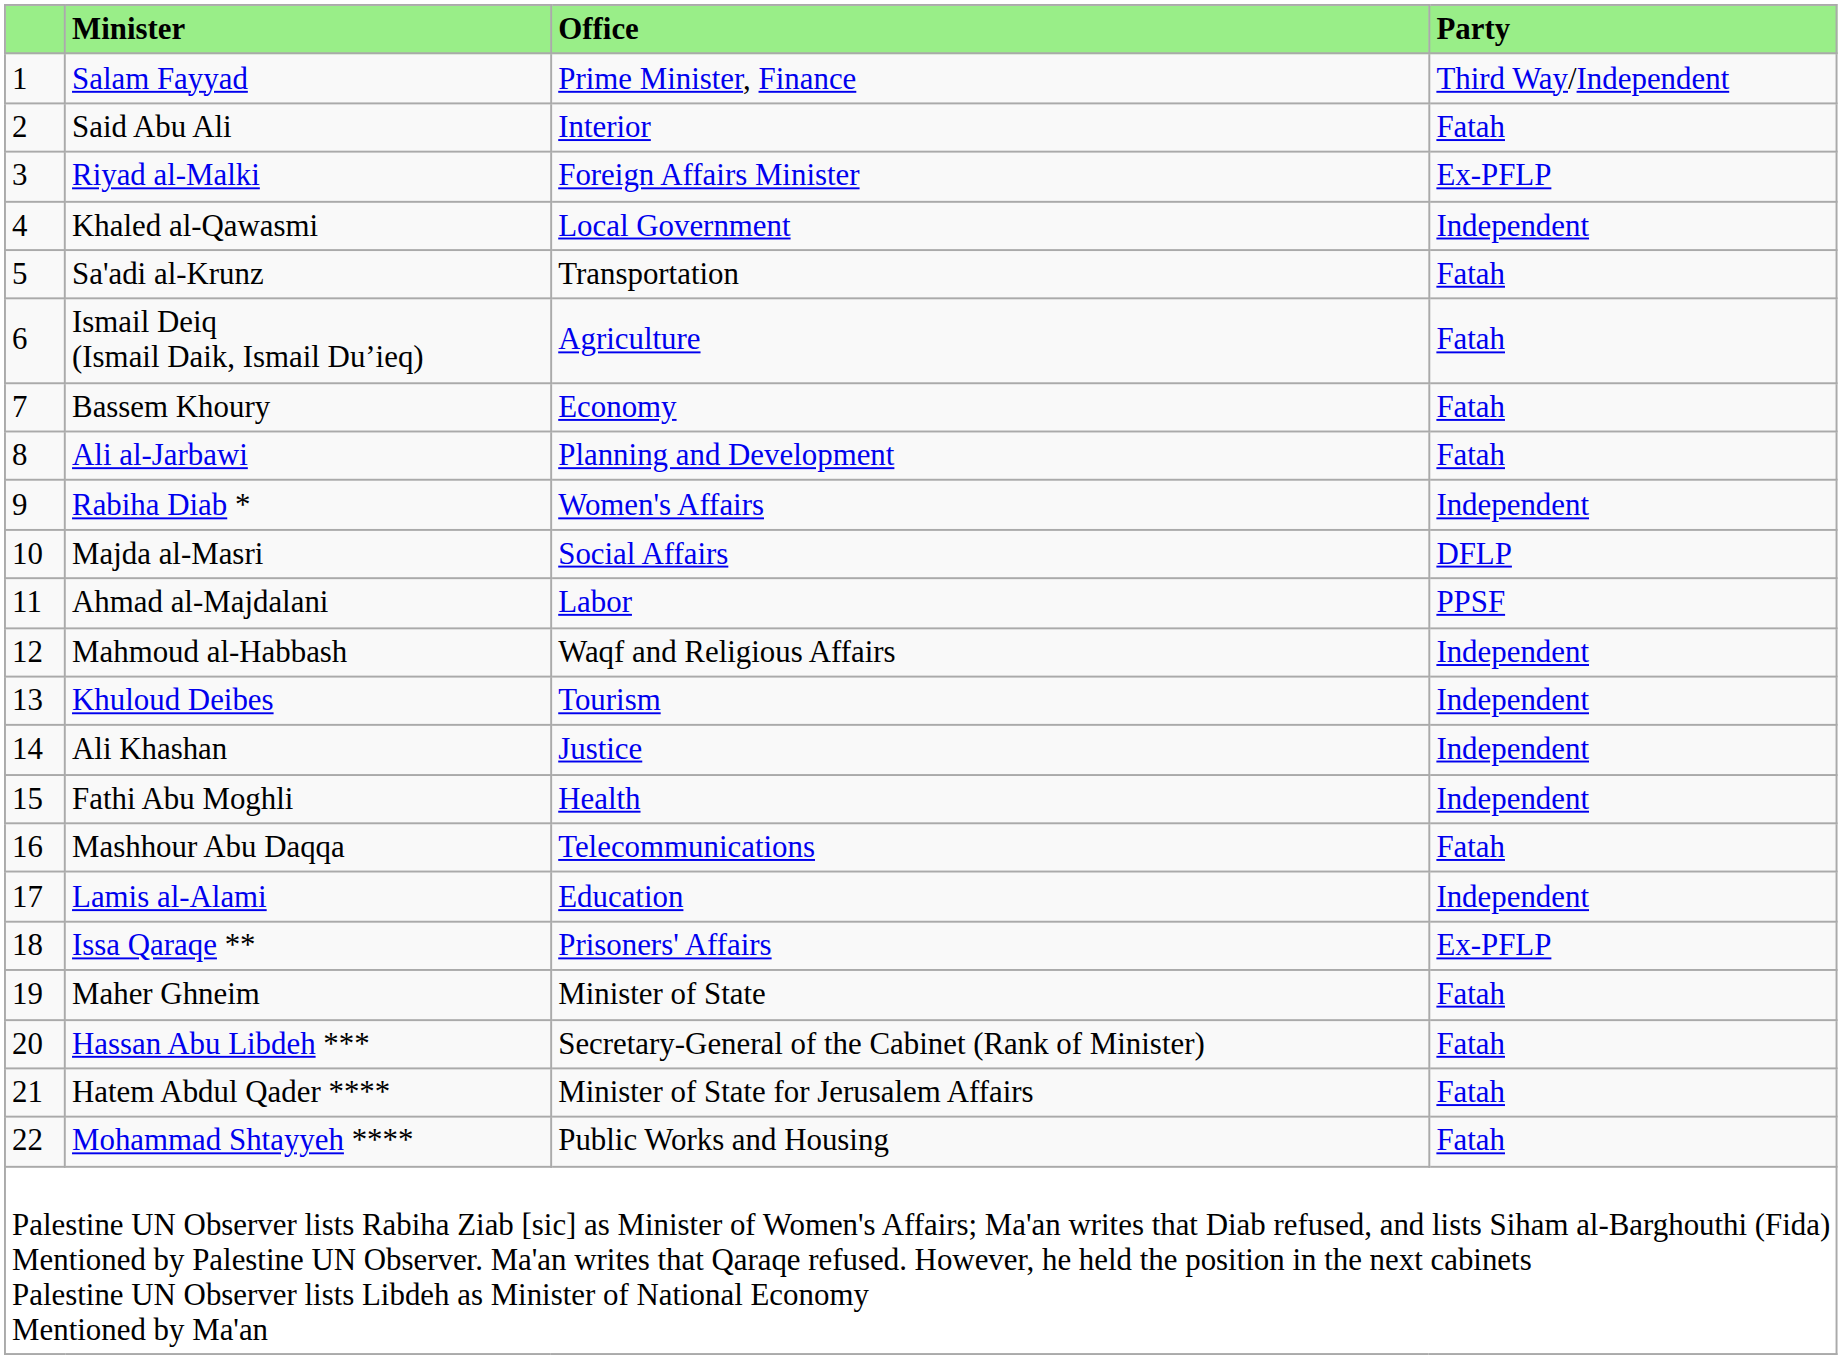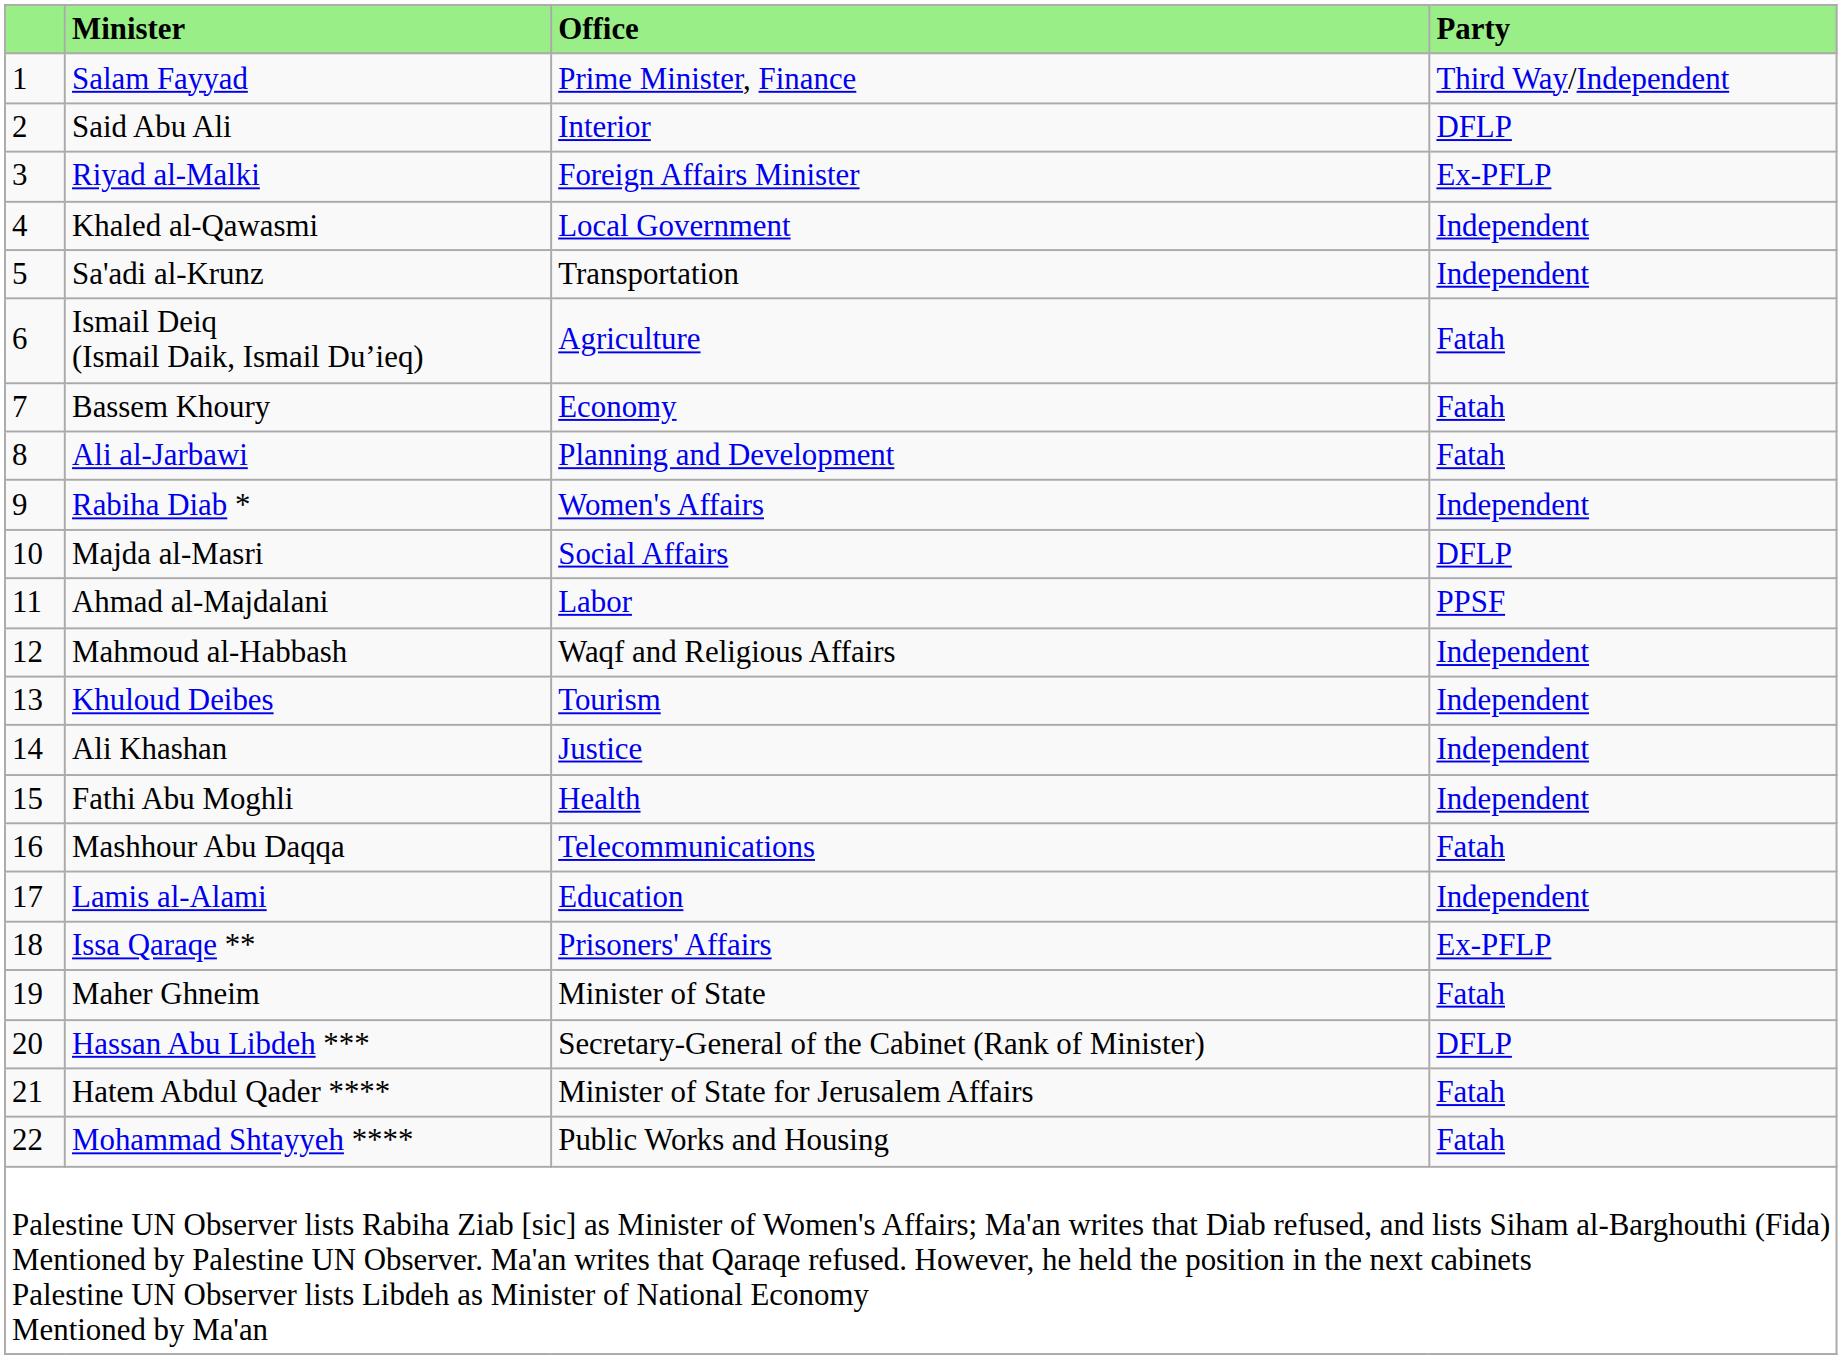Said Abu Ali | Party: Fatah -> DFLP
Sa'adi al-Krunz | Party: Fatah -> Independent
Hassan Abu Libdeh *** | Party: Fatah -> DFLP
